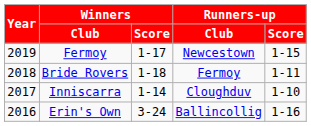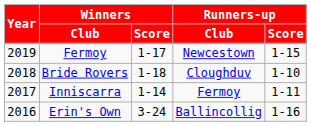Bride Rovers | Runners-up / Club: Fermoy -> Cloughduv
Bride Rovers | Runners-up / Score: 1-11 -> 1-10
Inniscarra | Runners-up / Club: Cloughduv -> Fermoy
Inniscarra | Runners-up / Score: 1-10 -> 1-11
